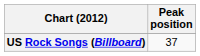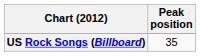US Rock Songs (Billboard) | Peak position: 37 -> 35
